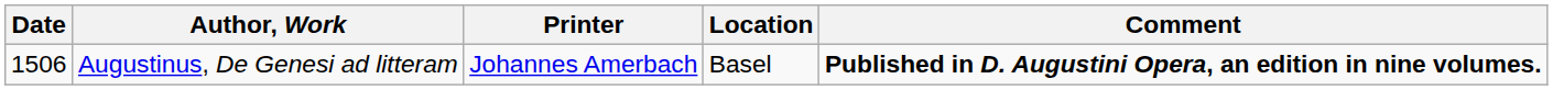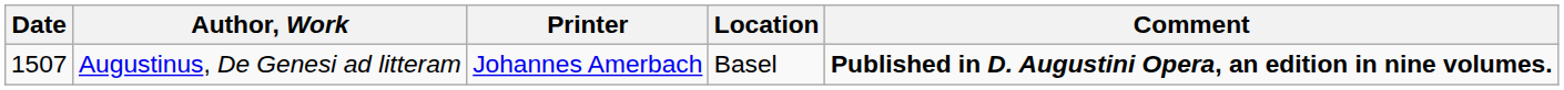Augustinus, De Genesi ad litteram | Date: 1506 -> 1507
